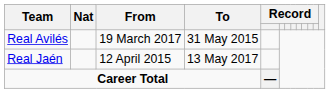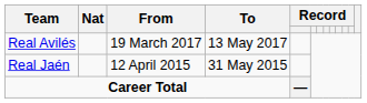Real Avilés | To: 31 May 2015 -> 13 May 2017
Real Jaén | To: 13 May 2017 -> 31 May 2015
